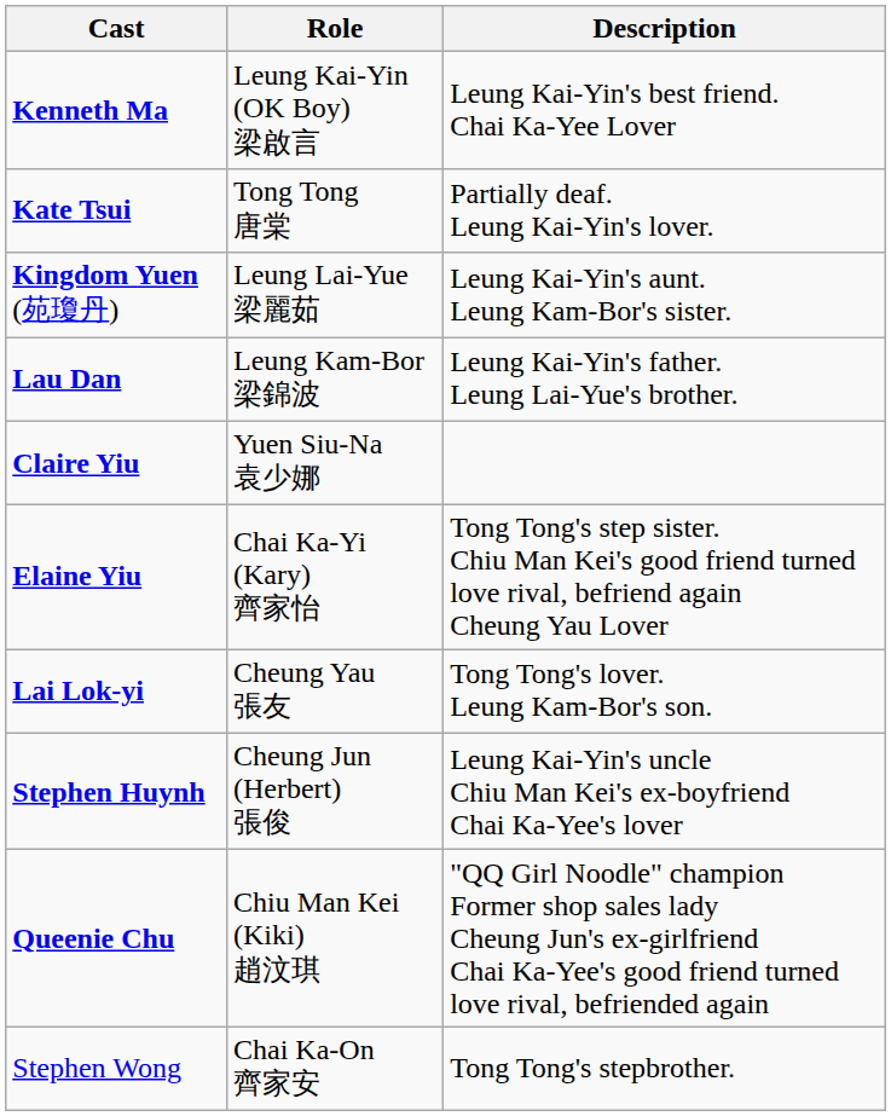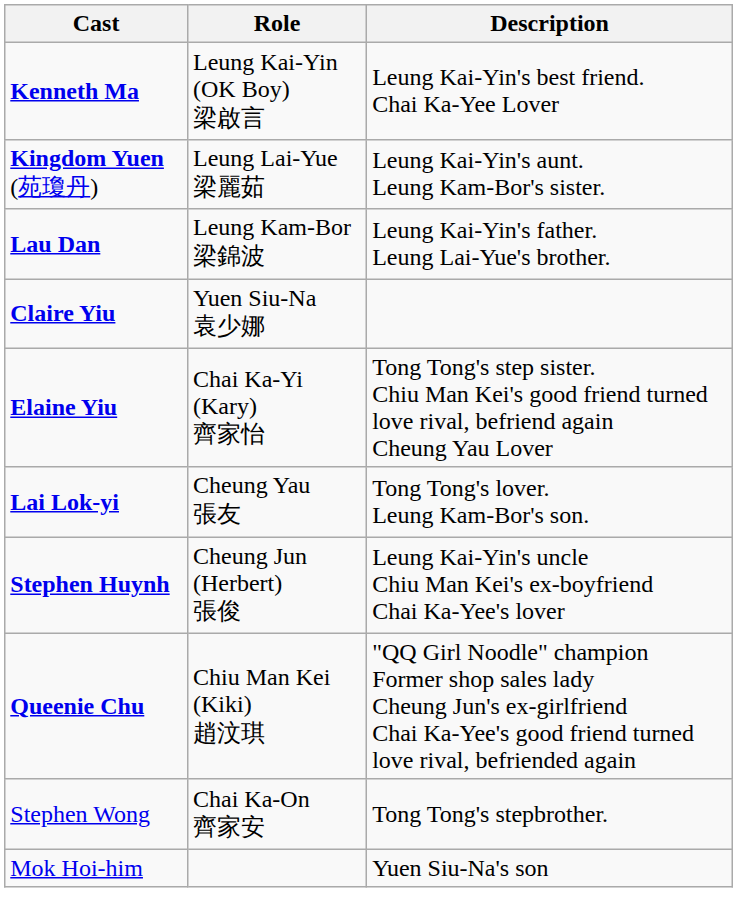- row: Kate Tsui | Tong Tong 唐棠 | Partially deaf. Leung Kai-Yin's lover.
+ row: Mok Hoi-him | Yuen Siu-Na's son
